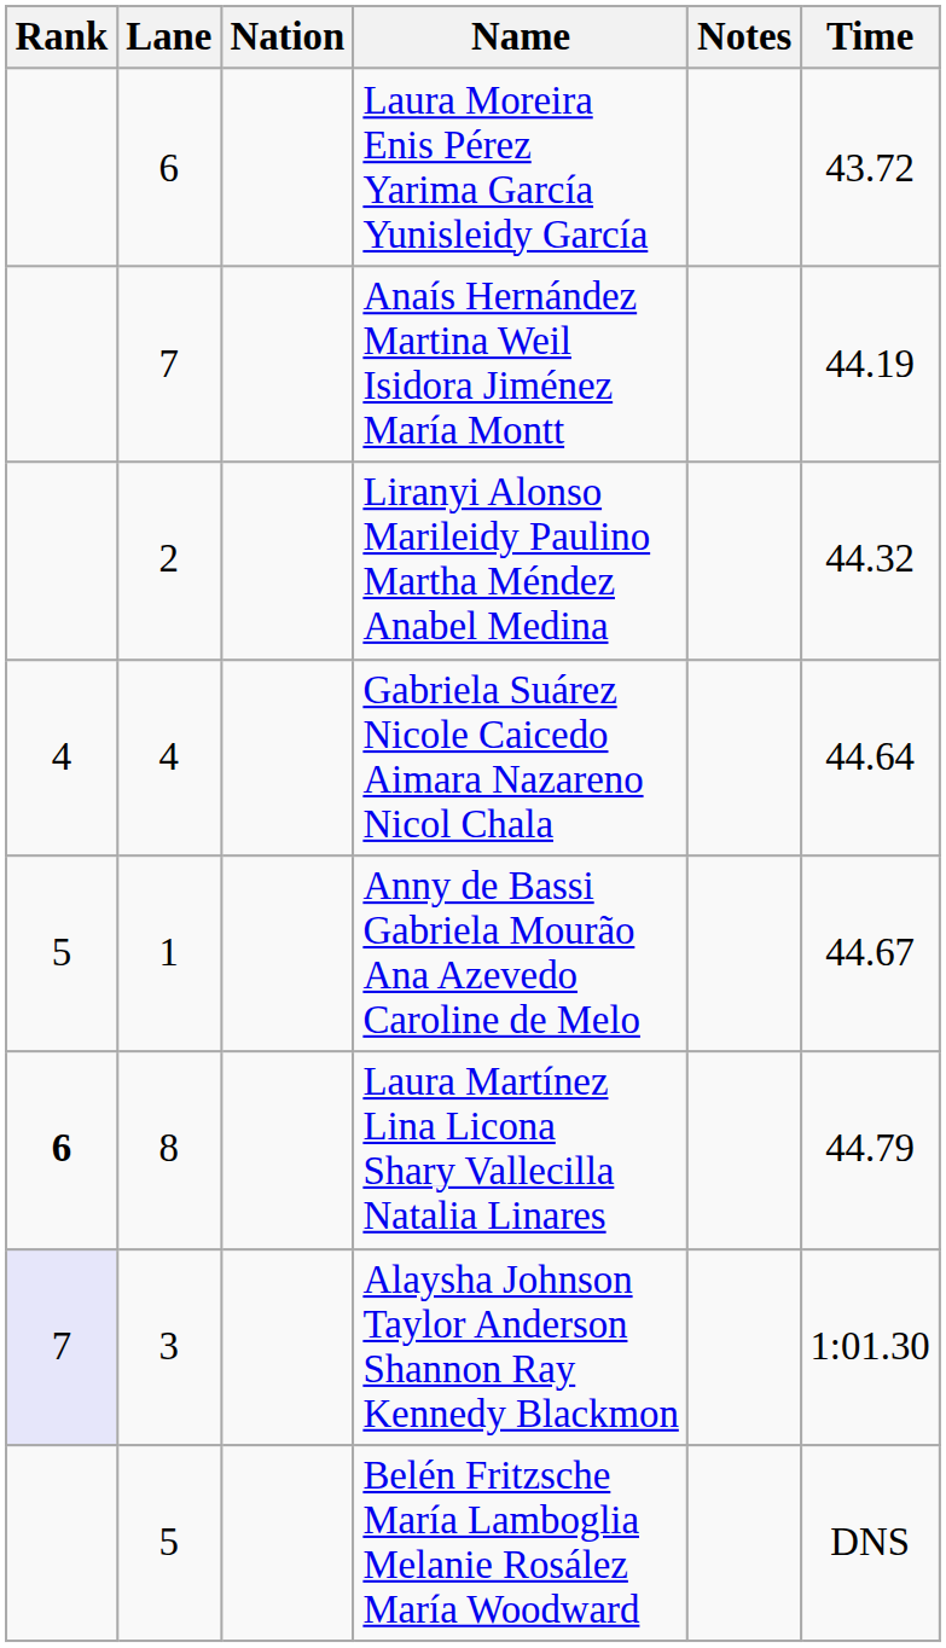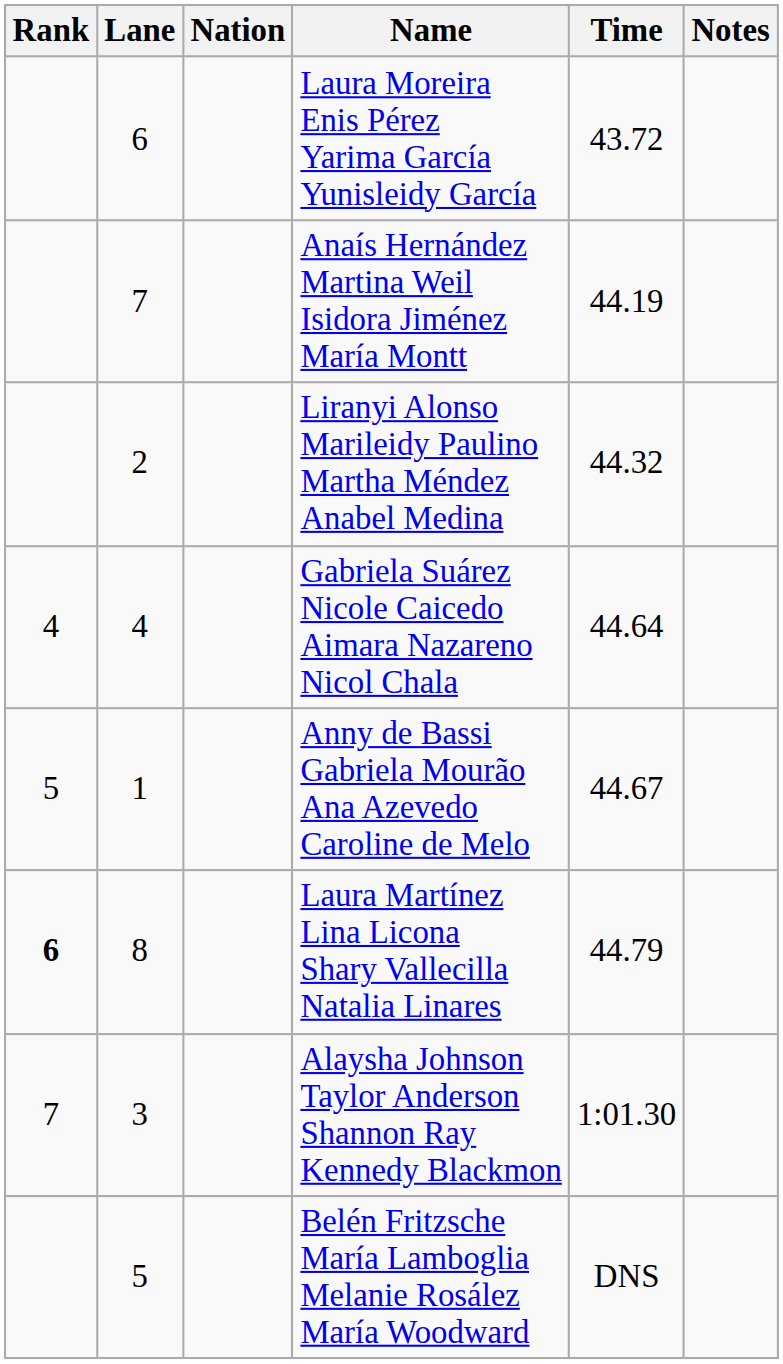columns swapped: Time <-> Notes
Alaysha Johnson Taylor Anderson Shannon Ray Kennedy Blackmon | Rank: lavender background -> no background
